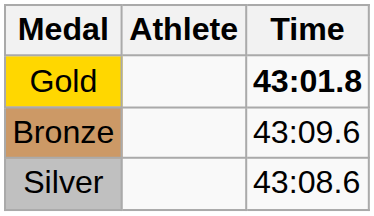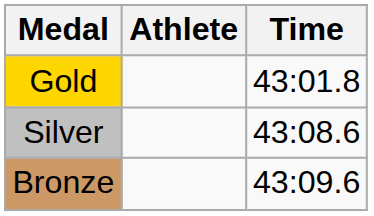Gold | Time: bold -> normal
rows swapped: Silver <-> Bronze
